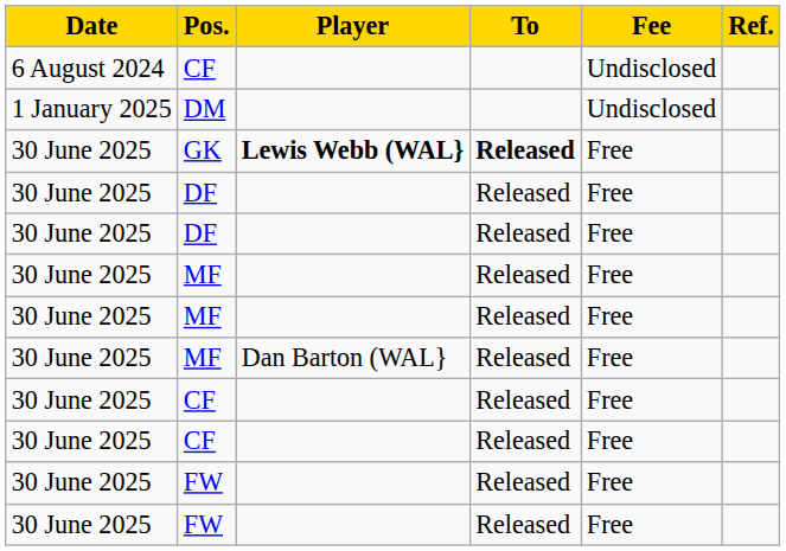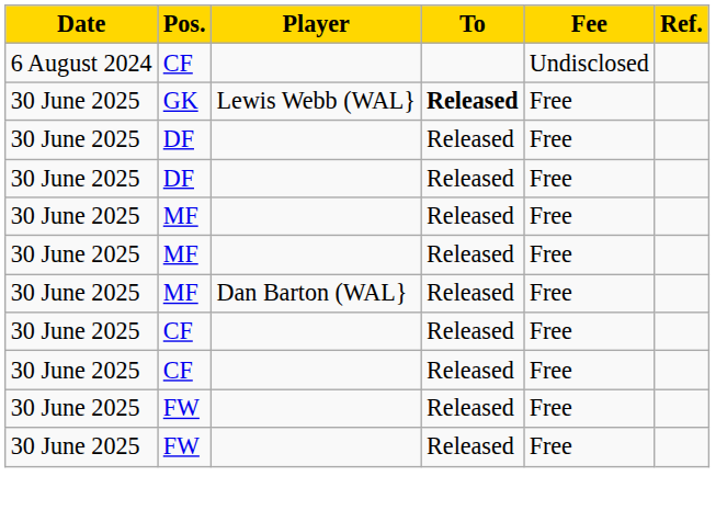- row: 1 January 2025 | DM | Undisclosed
GK | Player: bold -> normal
